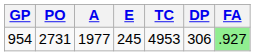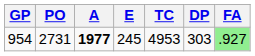954 | A: normal -> bold
954 | DP: 306 -> 303
